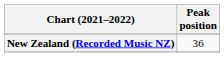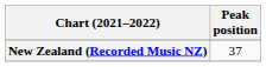New Zealand (Recorded Music NZ) | Peak position: 36 -> 37
